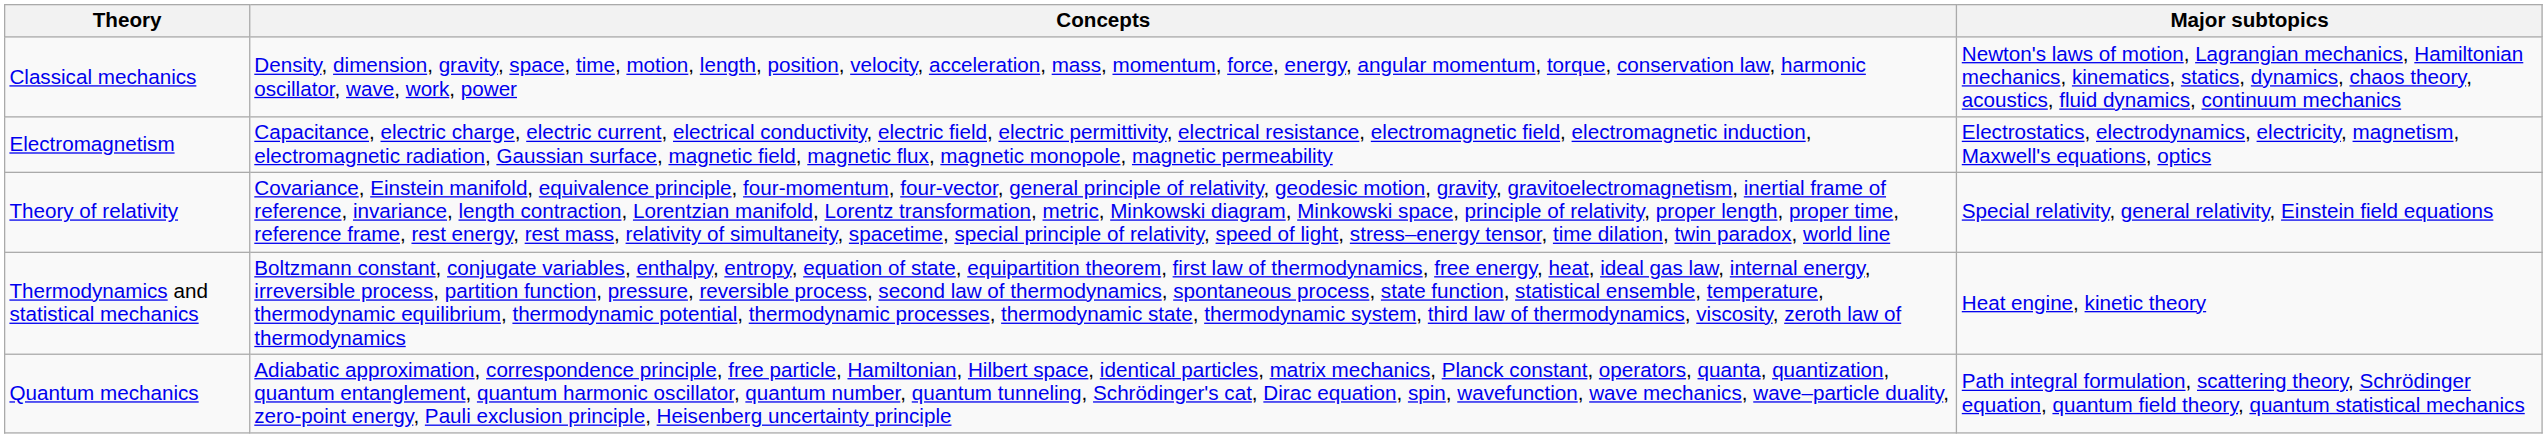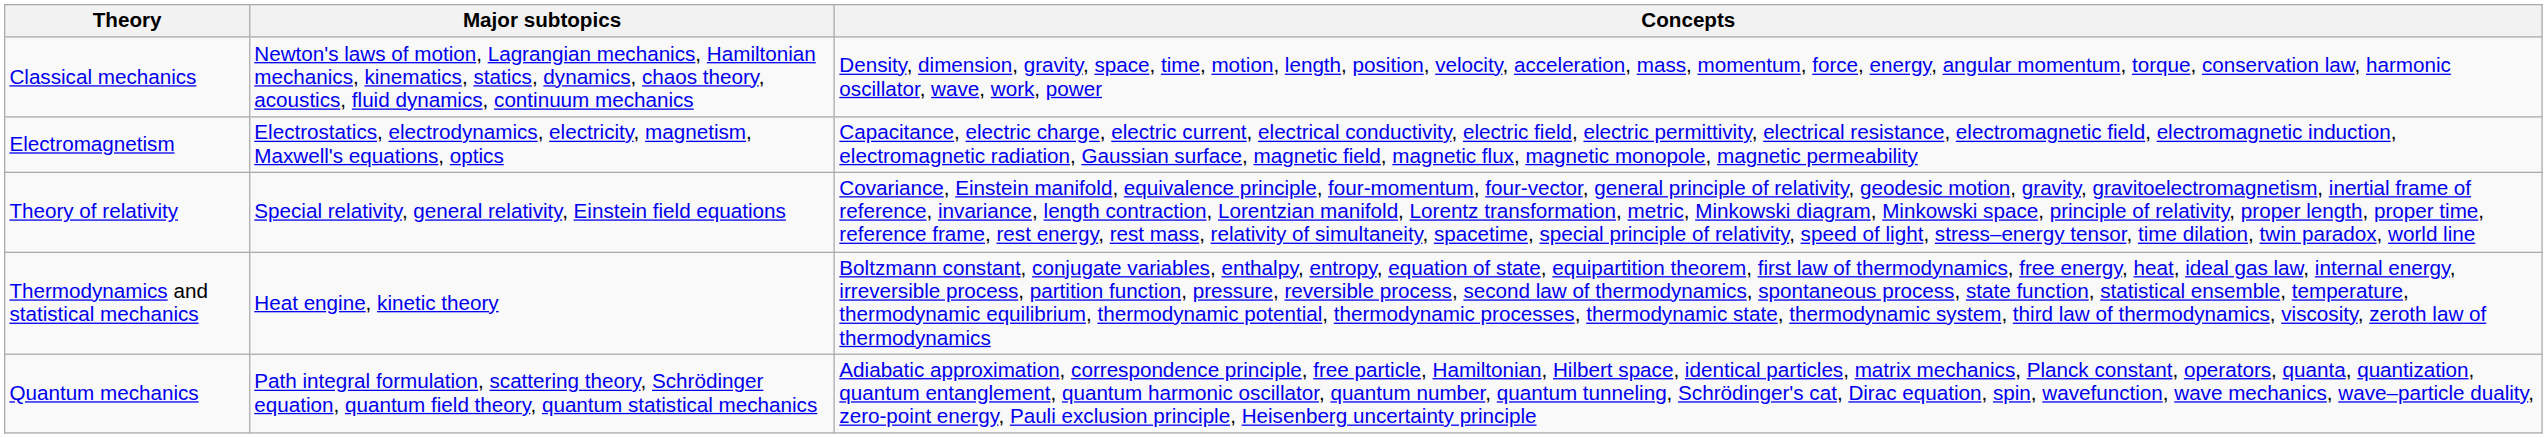columns swapped: Major subtopics <-> Concepts
